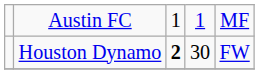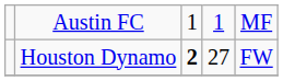Houston Dynamo | column 4: 30 -> 27
